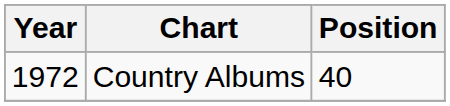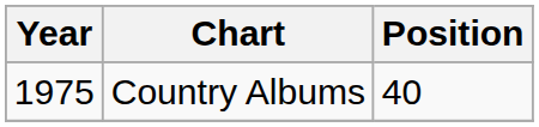Country Albums | Year: 1972 -> 1975
